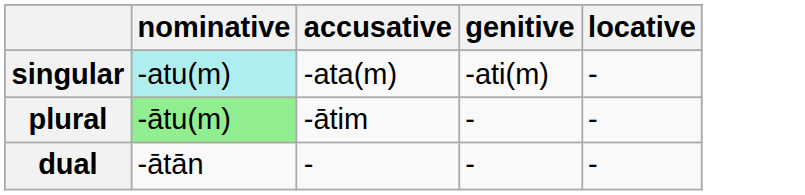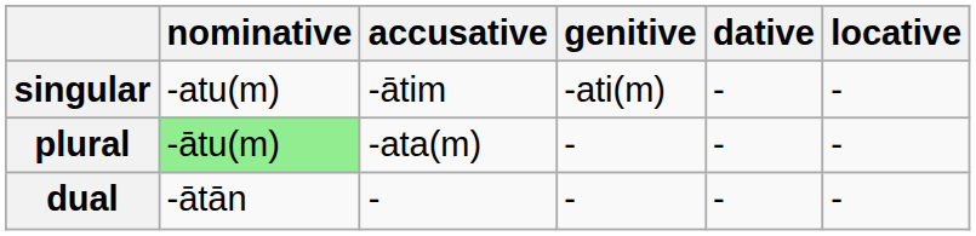+ column: dative | - | - | -
singular | nominative: paleturquoise background -> no background
singular | accusative: -ata(m) -> -ātim
plural | accusative: -ātim -> -ata(m)
